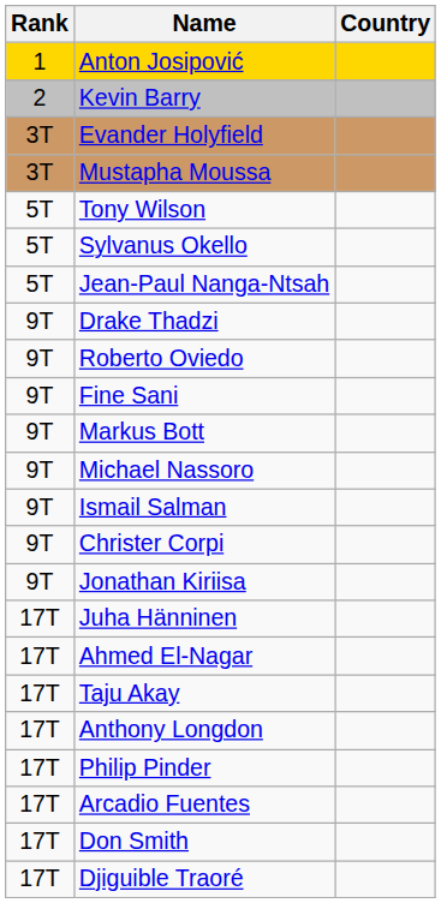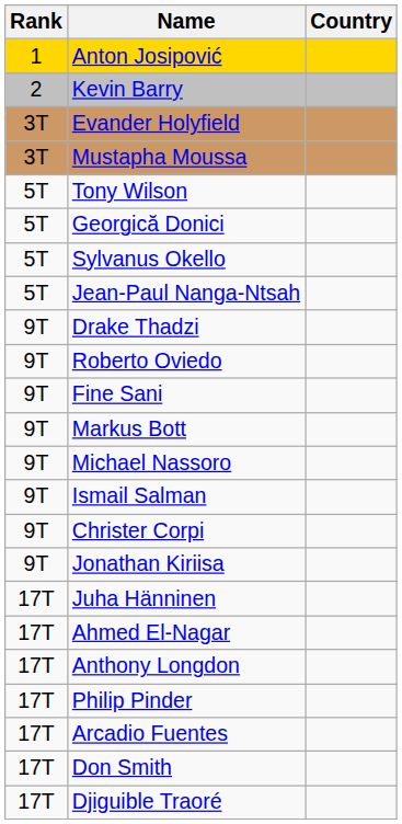+ row: 5T | Georgică Donici
- row: 17T | Taju Akay
